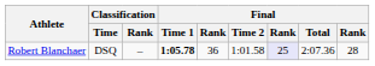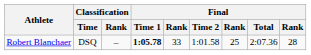Robert Blanchaer | column 5: 36 -> 33
Robert Blanchaer | column 7: lavender background -> no background
